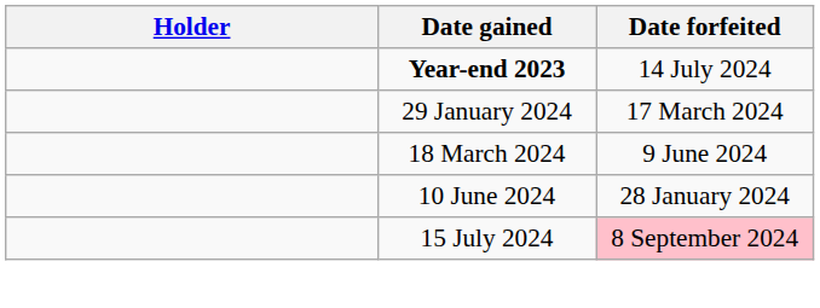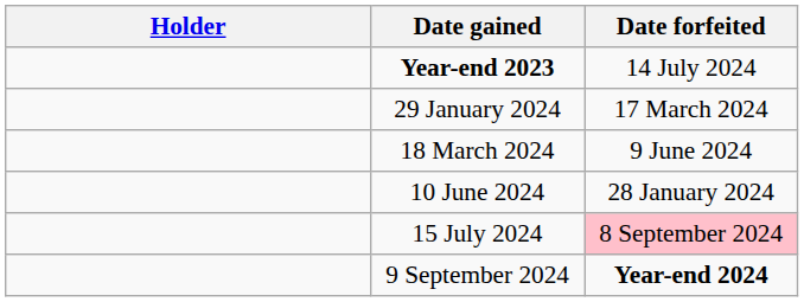+ row: 9 September 2024 | Year-end 2024
